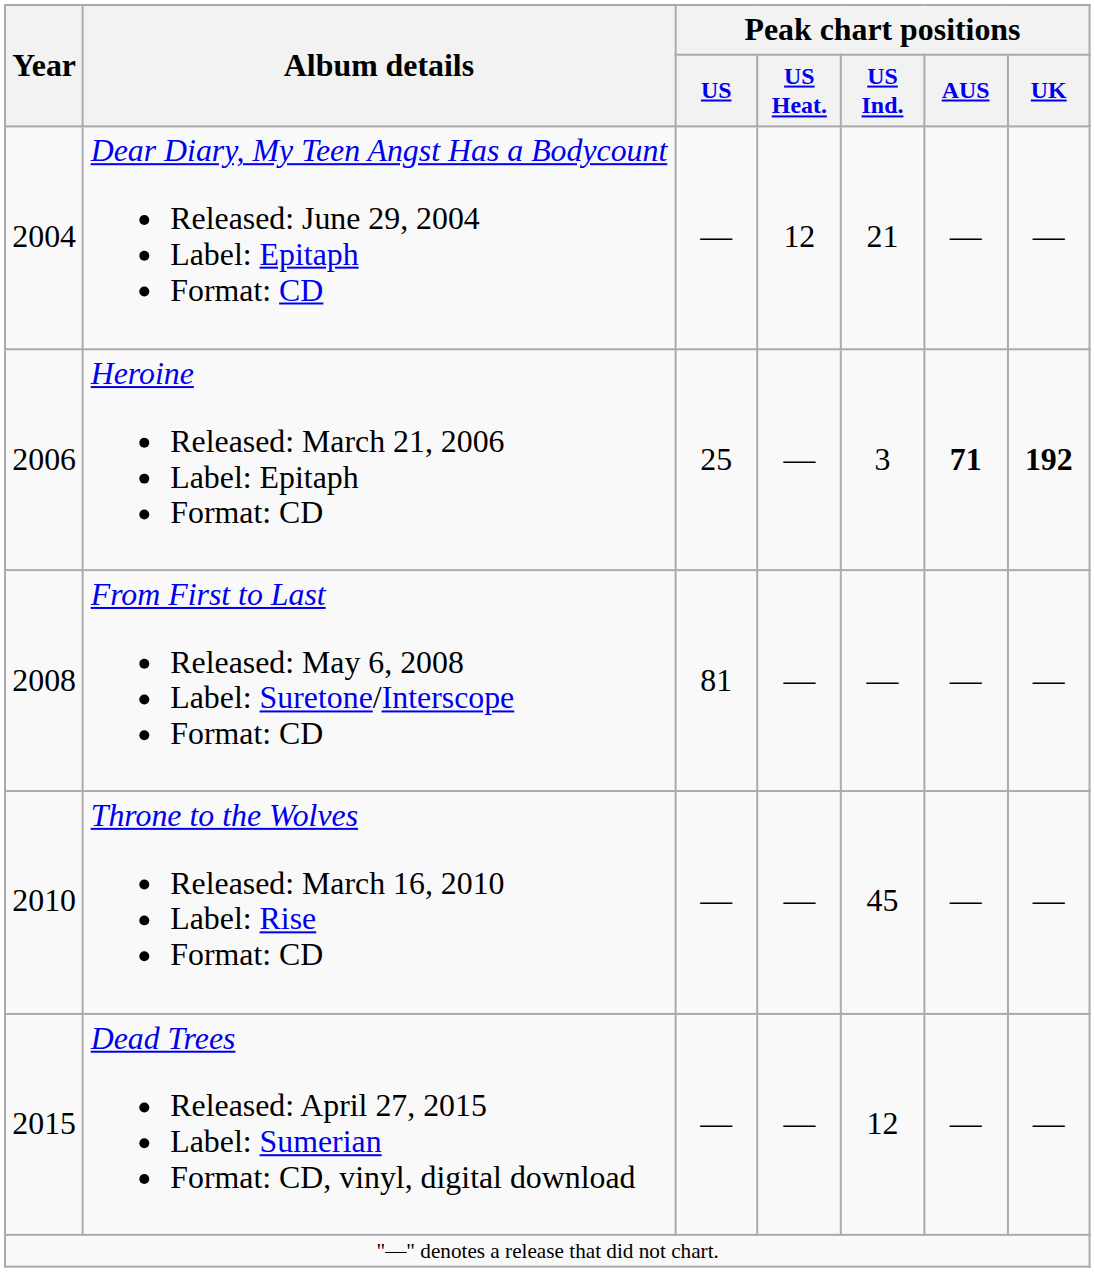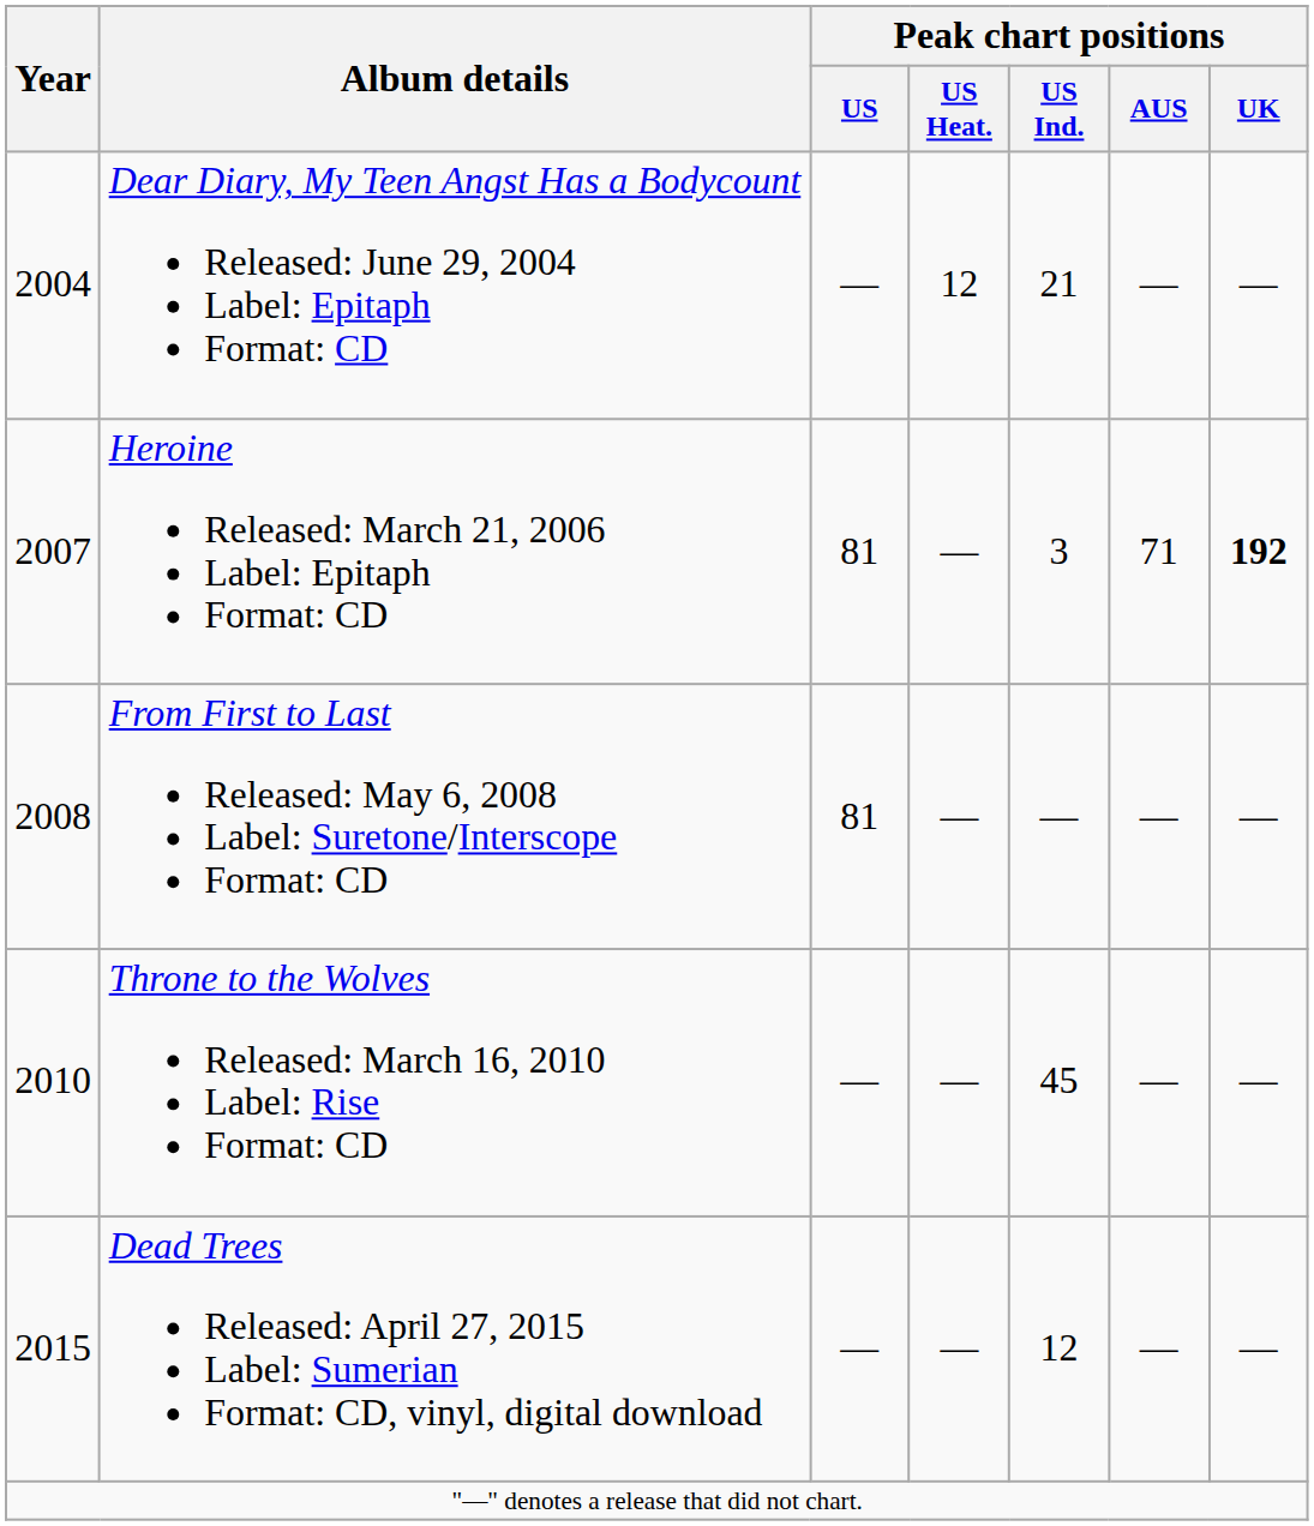Heroine Released: March 21, 2006 Label: Epitaph Format: CD | Year: 2006 -> 2007
Heroine Released: March 21, 2006 Label: Epitaph Format: CD | Peak chart positions / US: 25 -> 81
Heroine Released: March 21, 2006 Label: Epitaph Format: CD | Peak chart positions / AUS: bold -> normal
